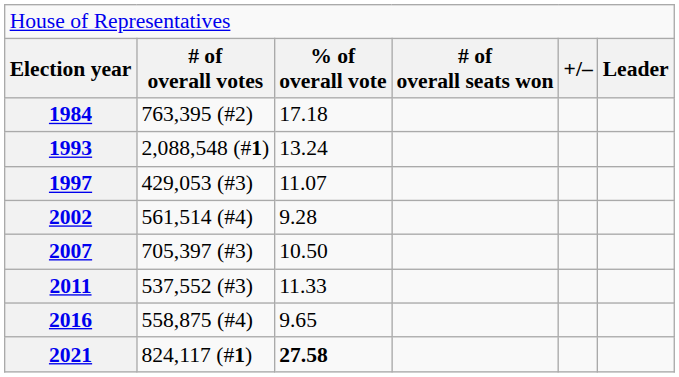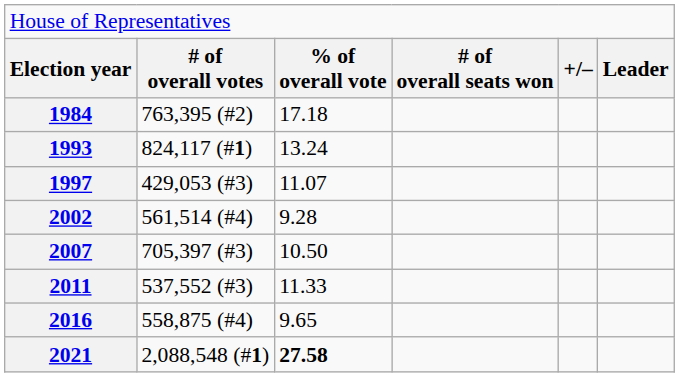1993 | column 2: 2,088,548 (#1) -> 824,117 (#1)
2021 | column 2: 824,117 (#1) -> 2,088,548 (#1)
